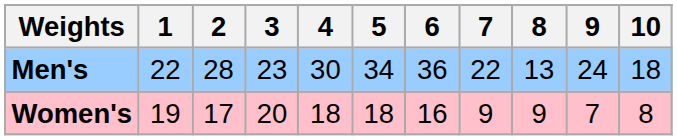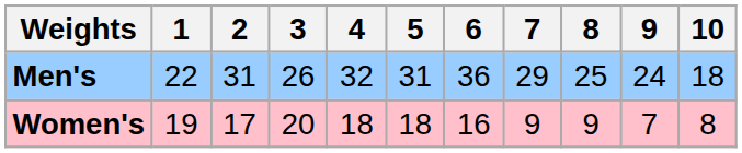Men's | 2: 28 -> 31
Men's | 3: 23 -> 26
Men's | 4: 30 -> 32
Men's | 5: 34 -> 31
Men's | 7: 22 -> 29
Men's | 8: 13 -> 25
